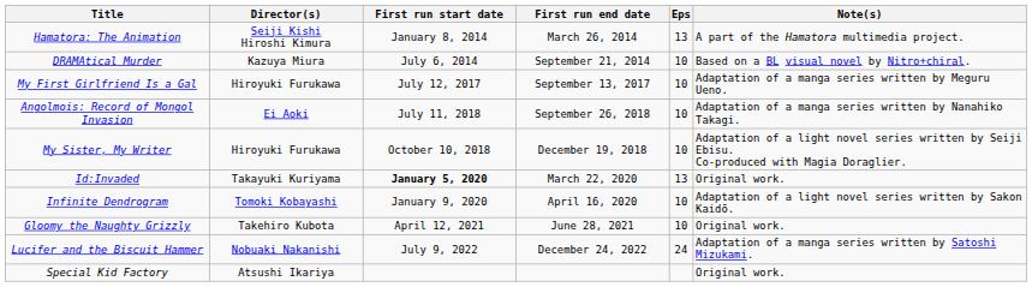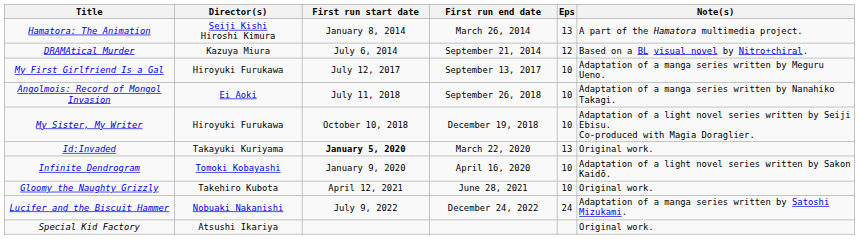DRAMAtical Murder | Eps: 10 -> 12
